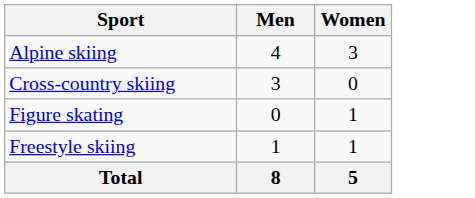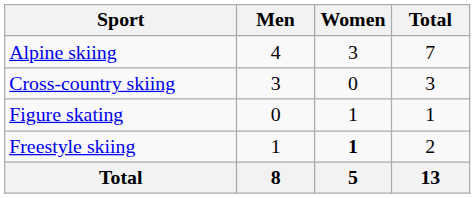+ column: Total | 7 | 3 | 1 | 2 | 13
Freestyle skiing | Women: normal -> bold
